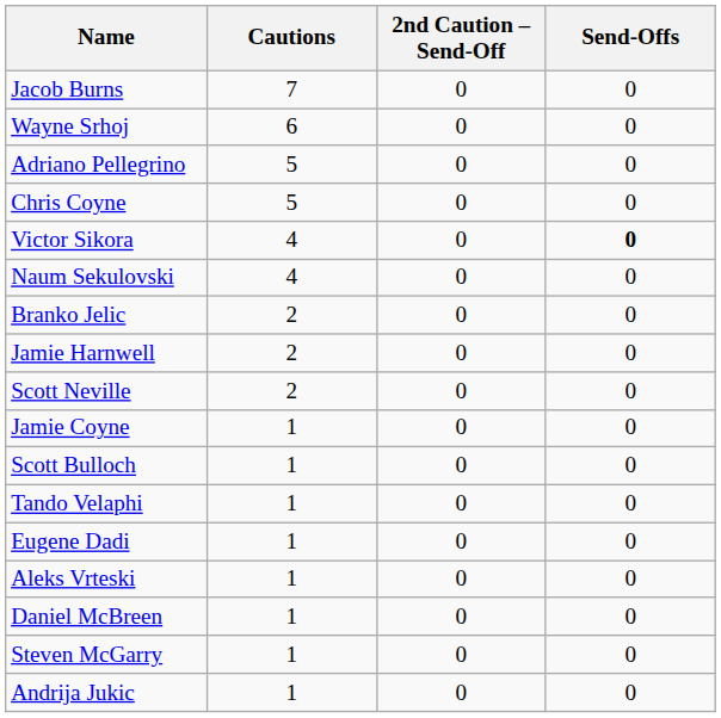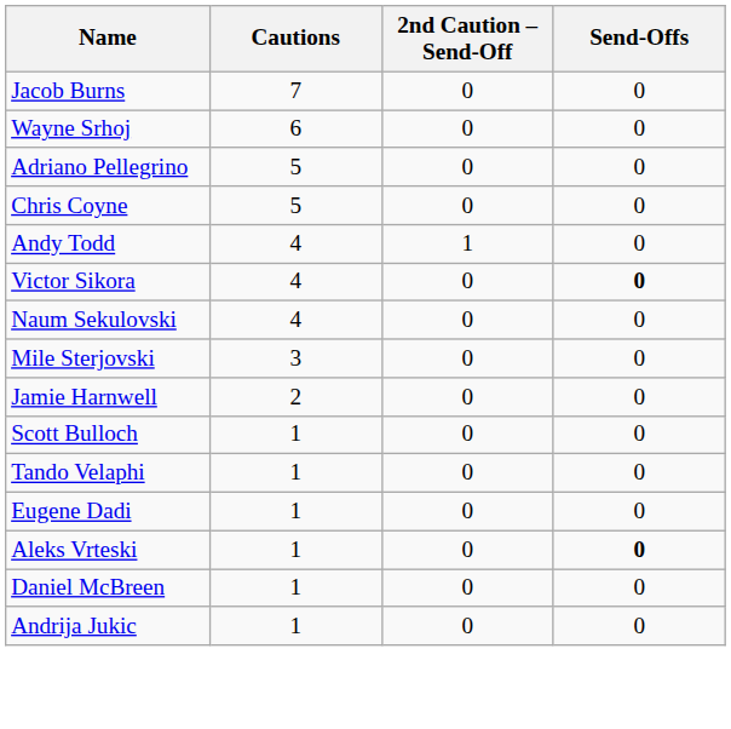+ row: Andy Todd | 4 | 1 | 0
+ row: Mile Sterjovski | 3 | 0 | 0
- row: Branko Jelic | 2 | 0 | 0
- row: Scott Neville | 2 | 0 | 0
- row: Jamie Coyne | 1 | 0 | 0
Aleks Vrteski | Send-Offs: normal -> bold
- row: Steven McGarry | 1 | 0 | 0
